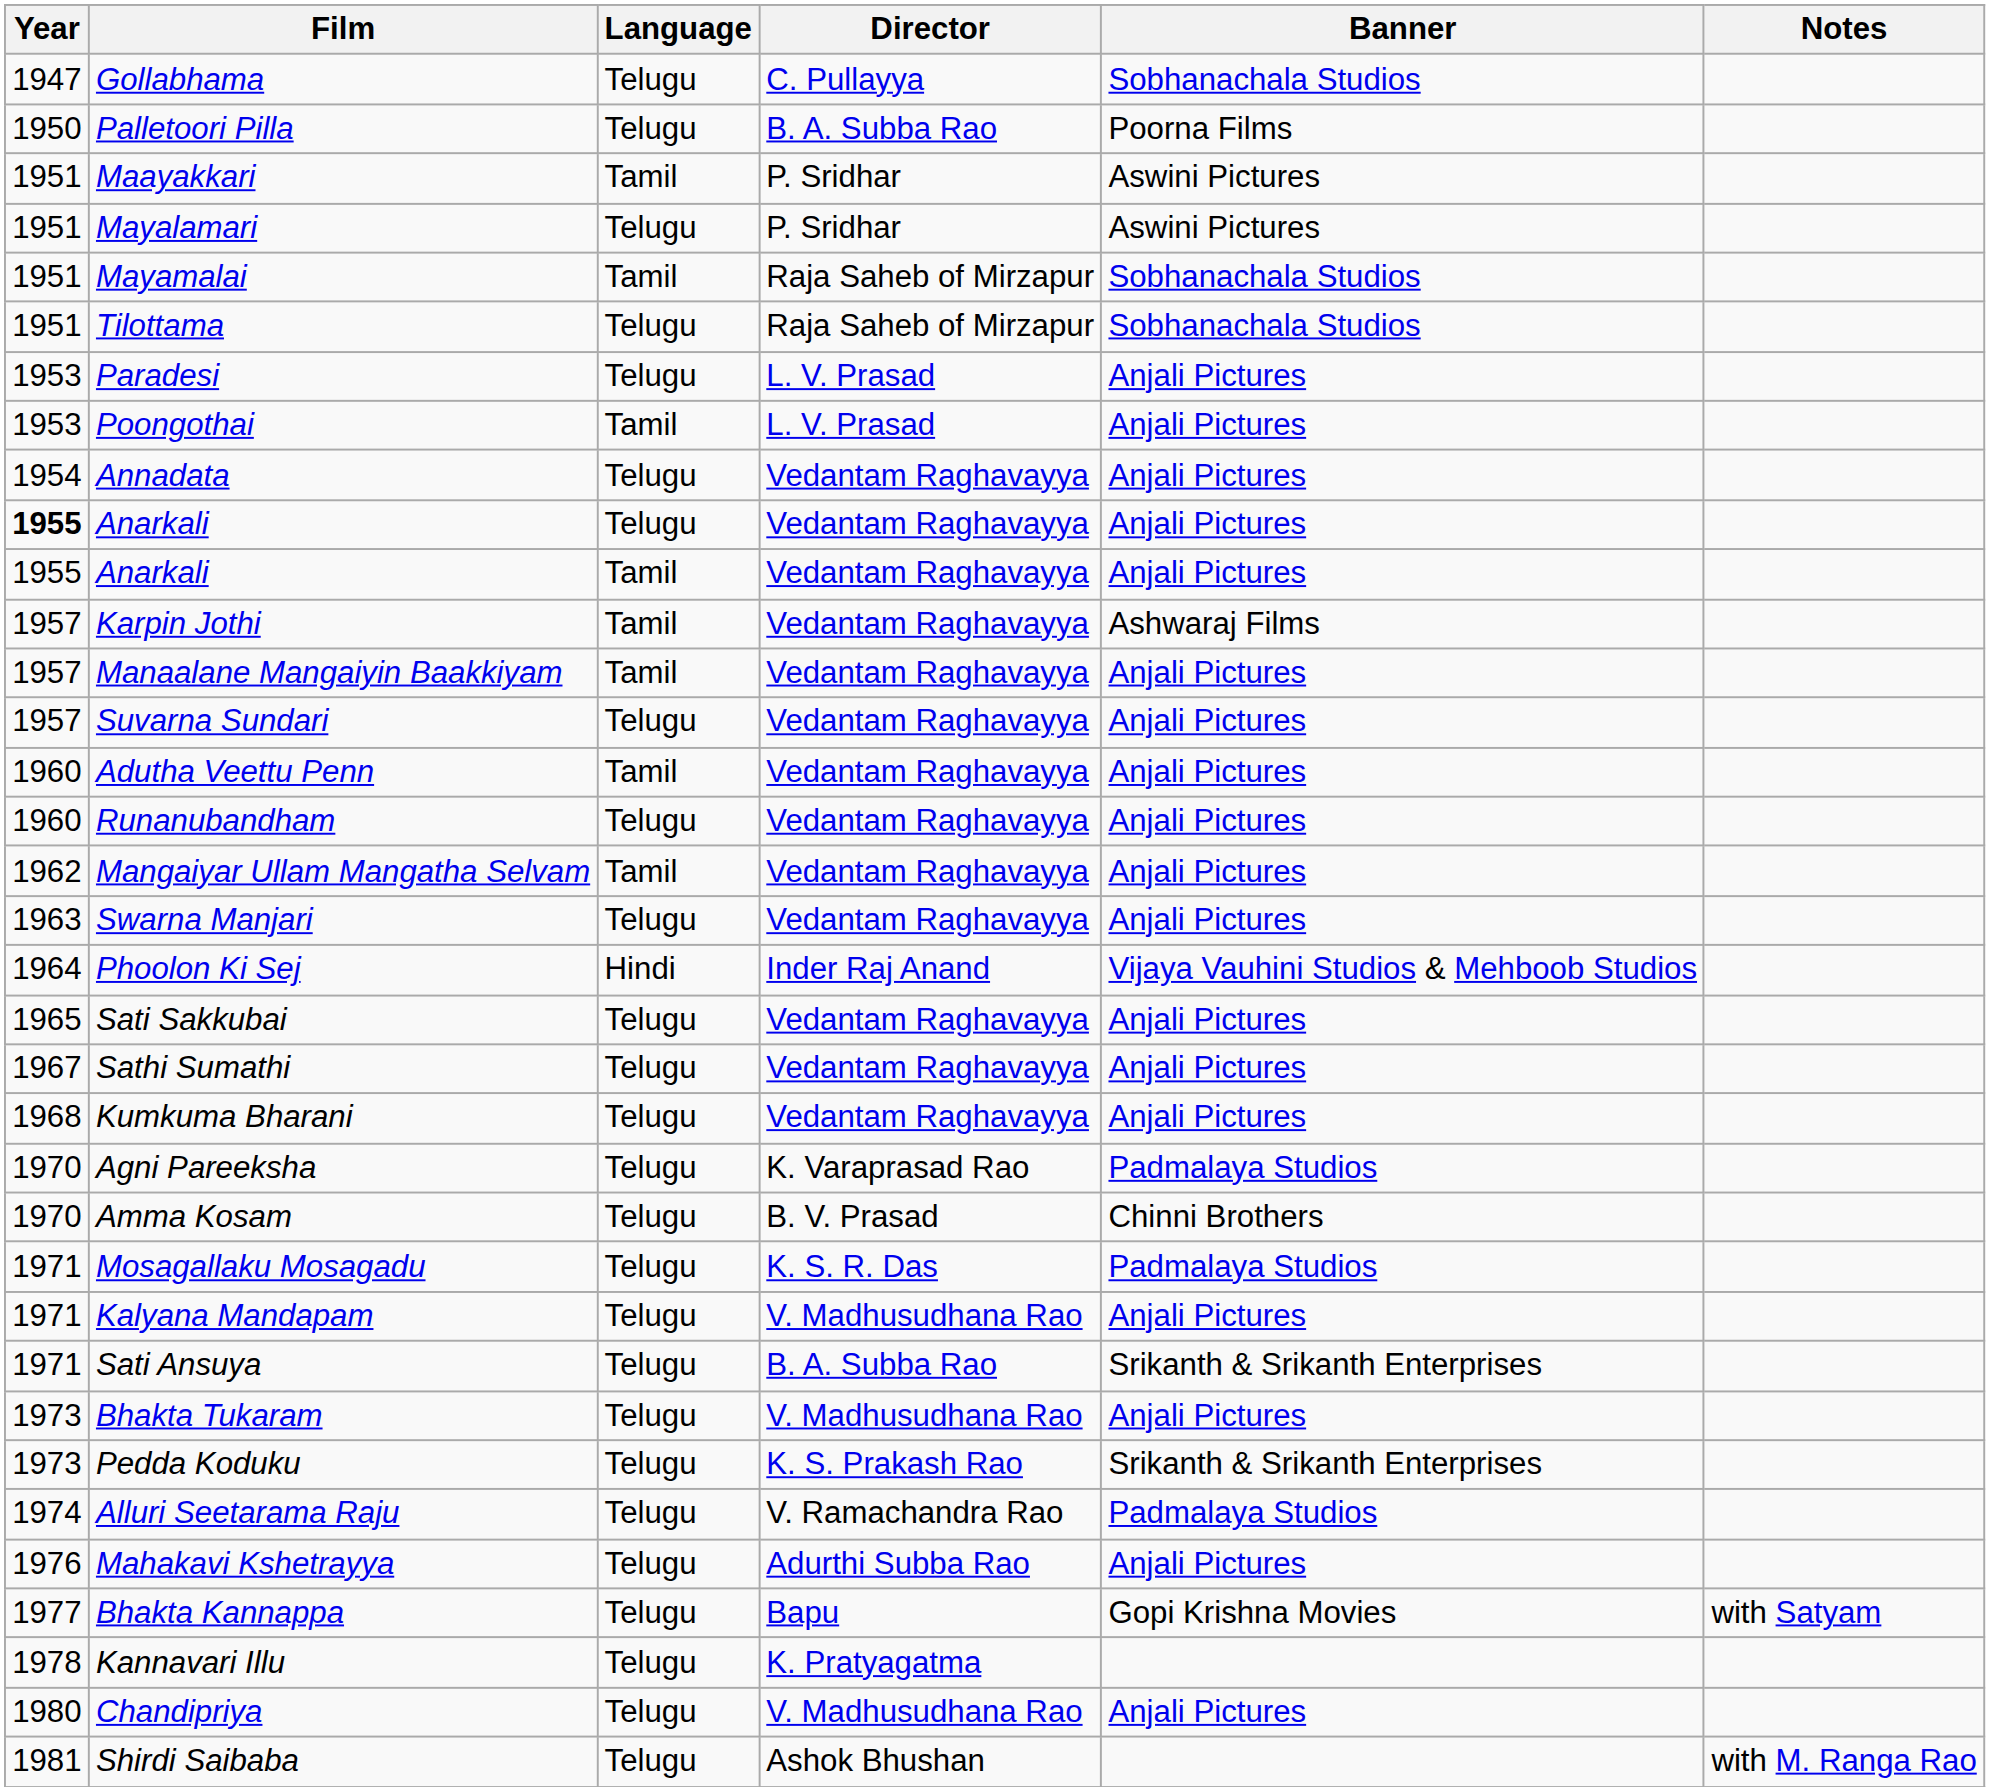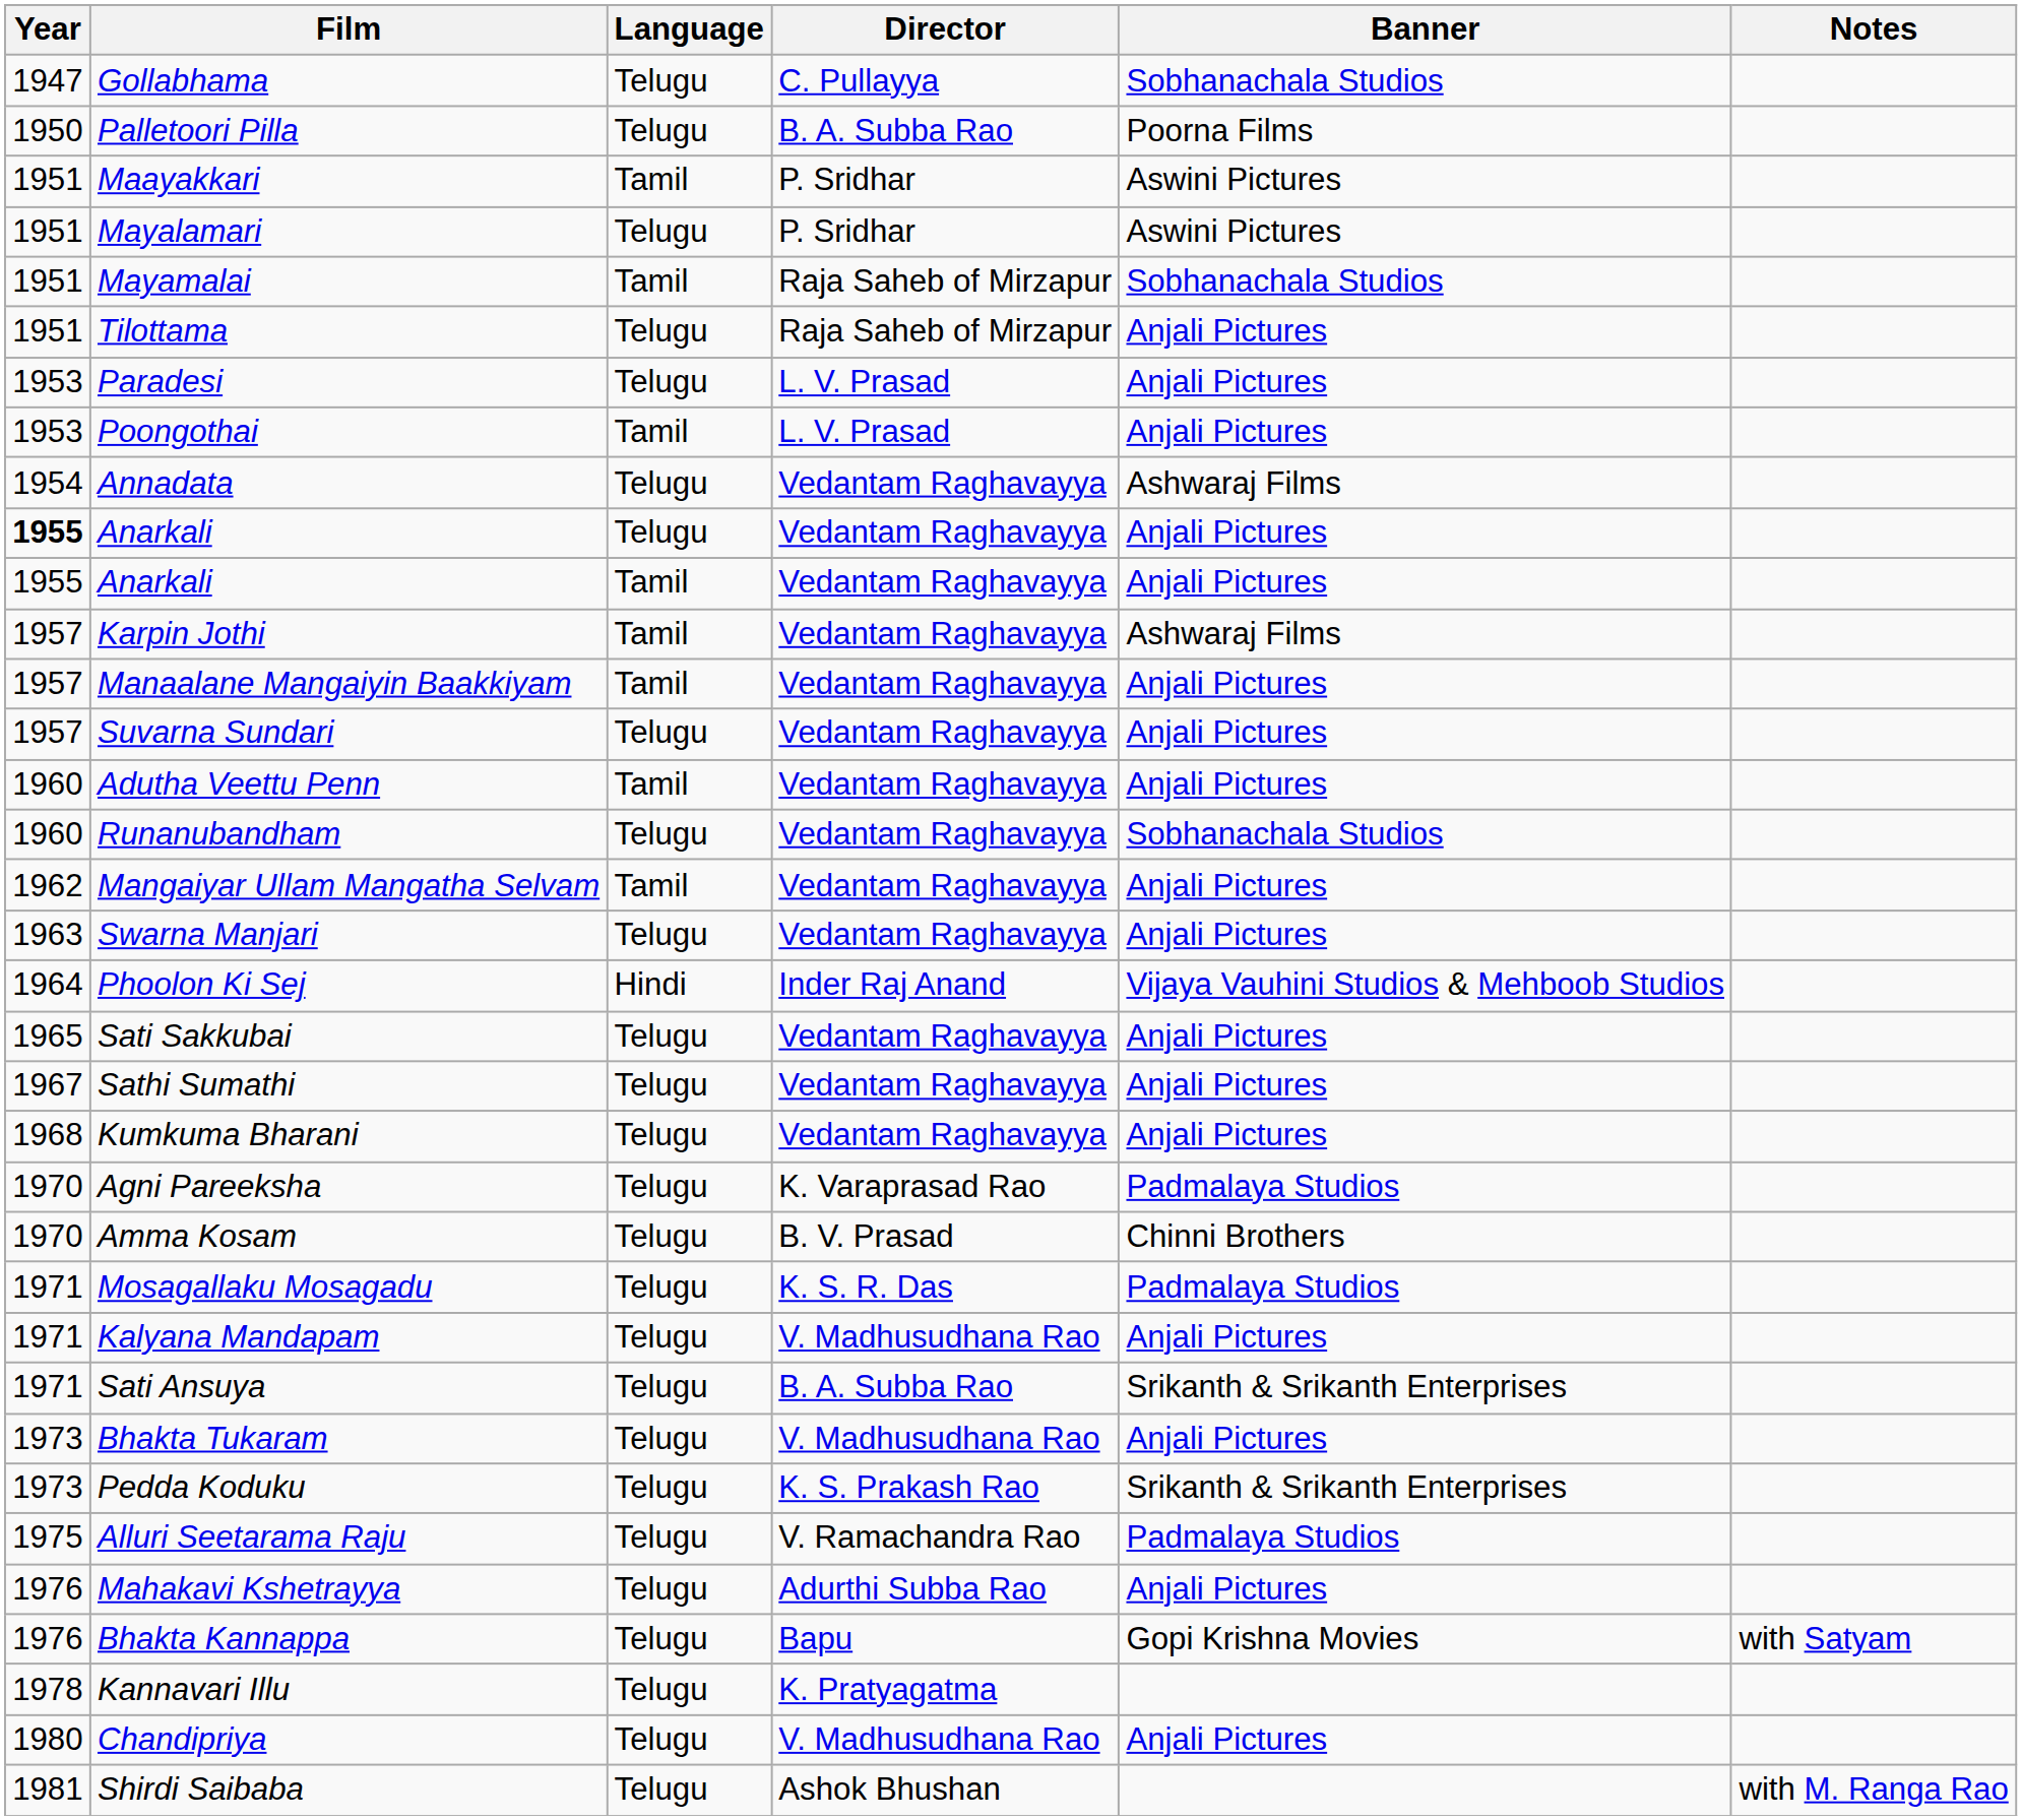Tilottama | Banner: Sobhanachala Studios -> Anjali Pictures
Annadata | Banner: Anjali Pictures -> Ashwaraj Films
Runanubandham | Banner: Anjali Pictures -> Sobhanachala Studios
Alluri Seetarama Raju | Year: 1974 -> 1975
Bhakta Kannappa | Year: 1977 -> 1976
